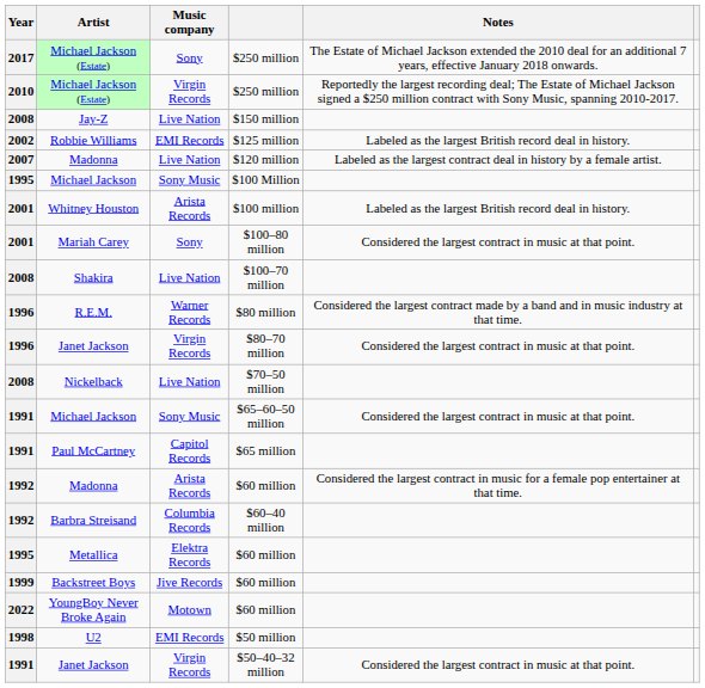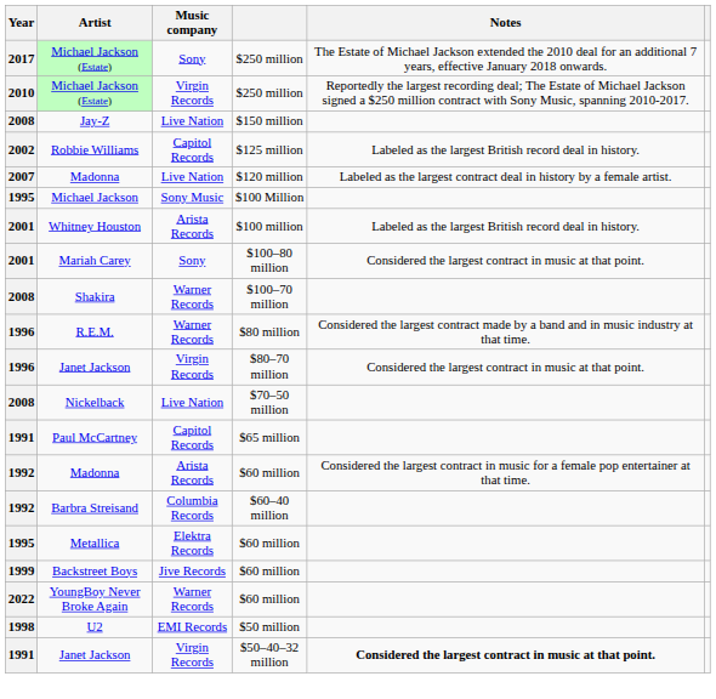Robbie Williams | Music company: EMI Records -> Capitol Records
Shakira | Music company: Live Nation -> Warner Records
- row: 1991 | Michael Jackson | Sony Music | $65–60–50 million | Considered the largest contract in music at that point.
YoungBoy Never Broke Again | Music company: Motown -> Warner Records
1991 / Janet Jackson | Notes: normal -> bold
